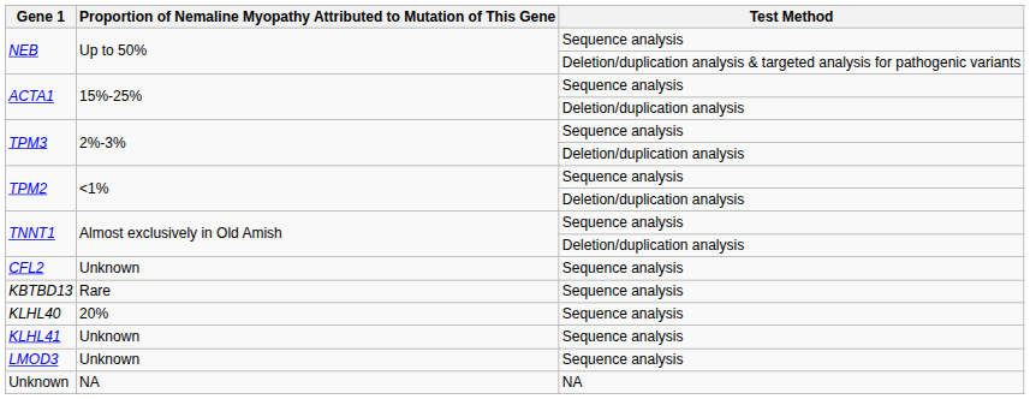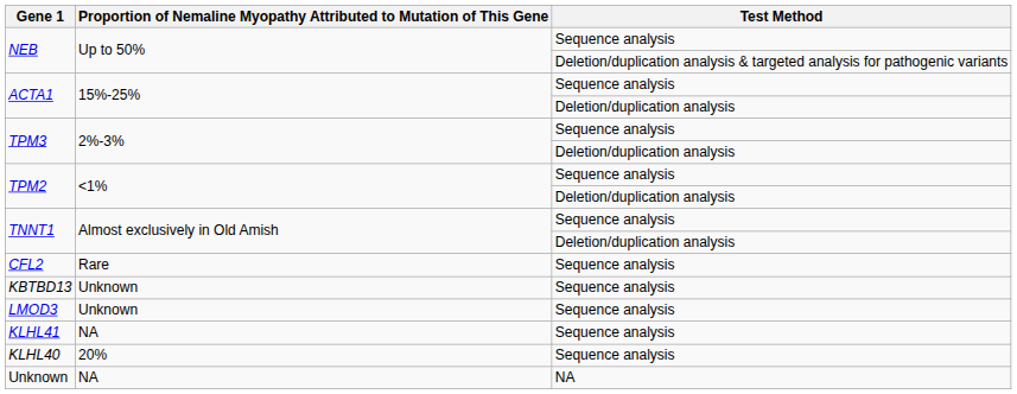CFL2 | column 2: Unknown -> Rare
KBTBD13 | column 2: Rare -> Unknown
rows swapped: KLHL40 <-> LMOD3
KLHL41 | column 2: Unknown -> NA
